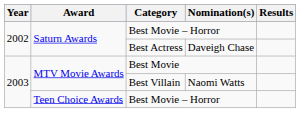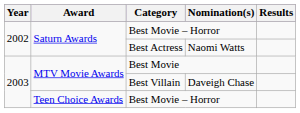Best Actress | Nomination(s): Daveigh Chase -> Naomi Watts
Best Villain | Nomination(s): Naomi Watts -> Daveigh Chase
